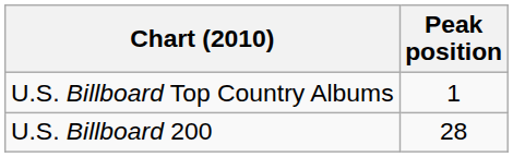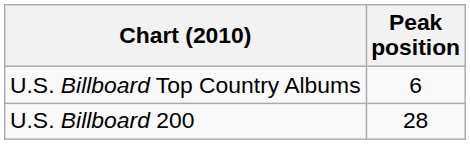U.S. Billboard Top Country Albums | Peak position: 1 -> 6
